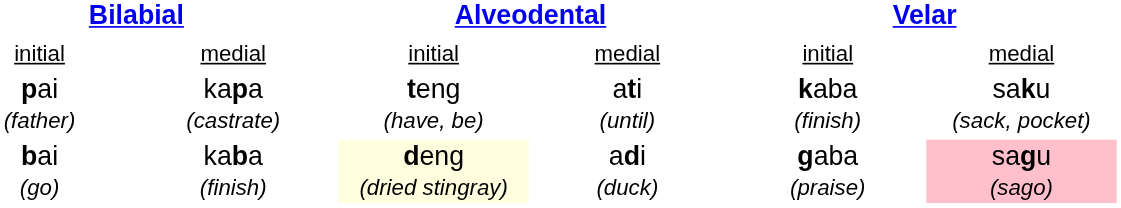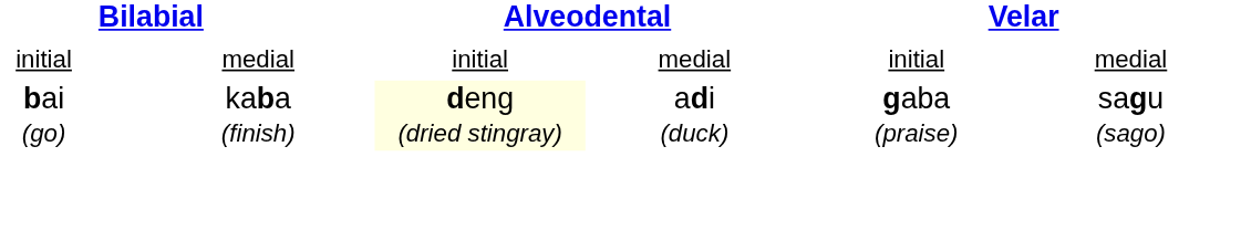- row: pai (father) | kapa (castrate) | teng (have, be) | ati (until) | kaba (finish) | saku (sack, pocket)
bai (go) | column 8: pink background -> no background
